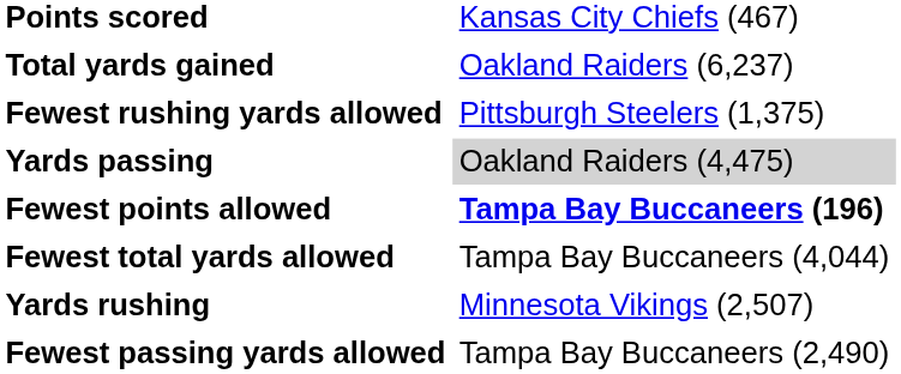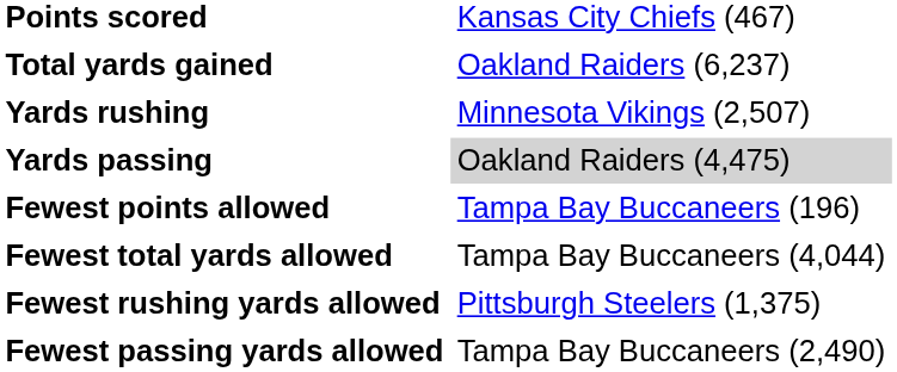rows swapped: Yards rushing <-> Fewest rushing yards allowed
Fewest points allowed | column 2: bold -> normal
